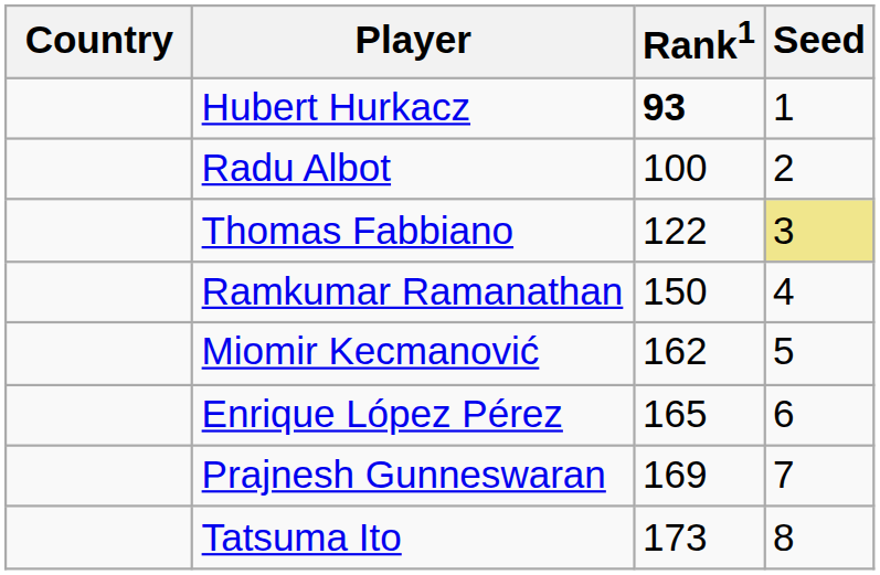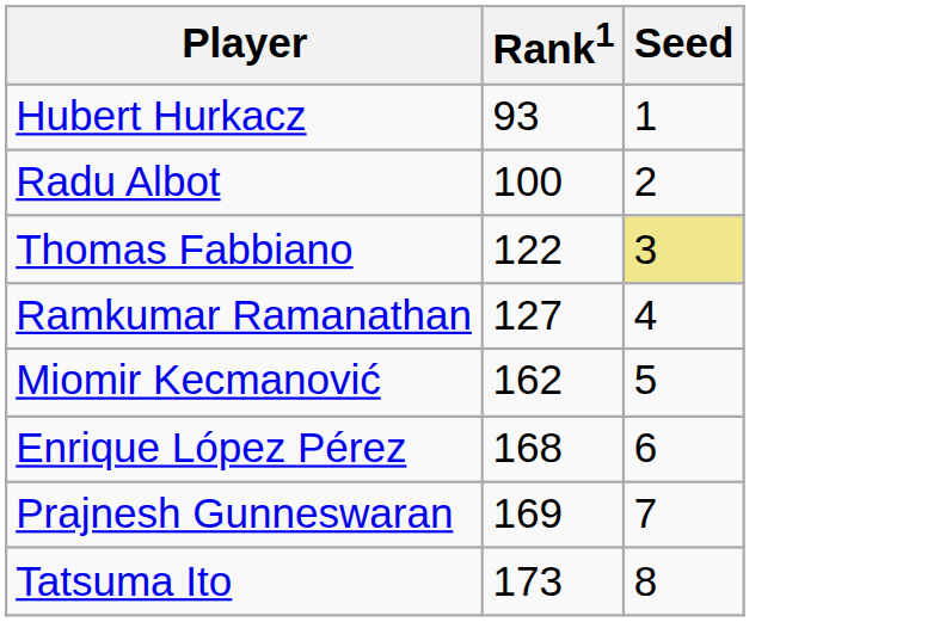- column: Country
Hubert Hurkacz | Rank1: bold -> normal
Ramkumar Ramanathan | Rank1: 150 -> 127
Enrique López Pérez | Rank1: 165 -> 168
